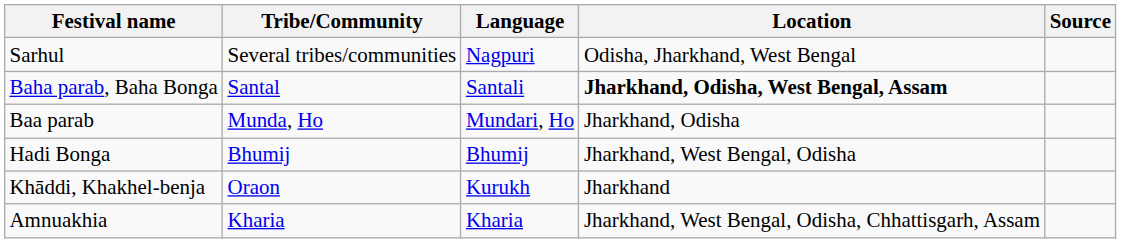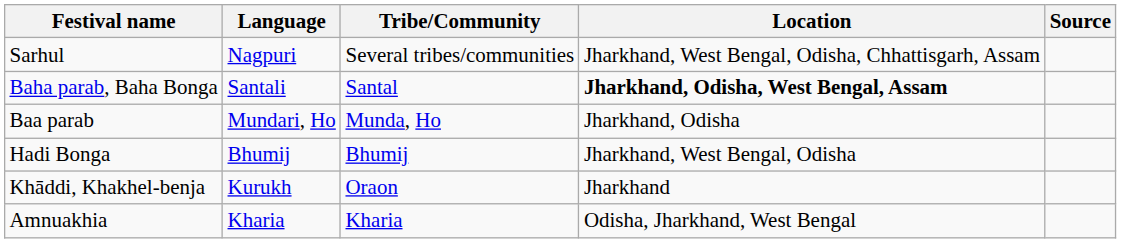columns swapped: Language <-> Tribe/Community
Sarhul | Location: Odisha, Jharkhand, West Bengal -> Jharkhand, West Bengal, Odisha, Chhattisgarh, Assam
Amnuakhia | Location: Jharkhand, West Bengal, Odisha, Chhattisgarh, Assam -> Odisha, Jharkhand, West Bengal
